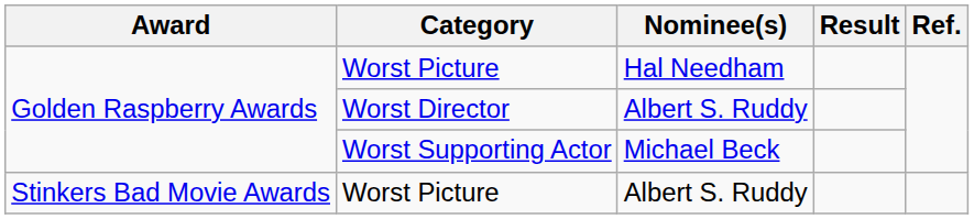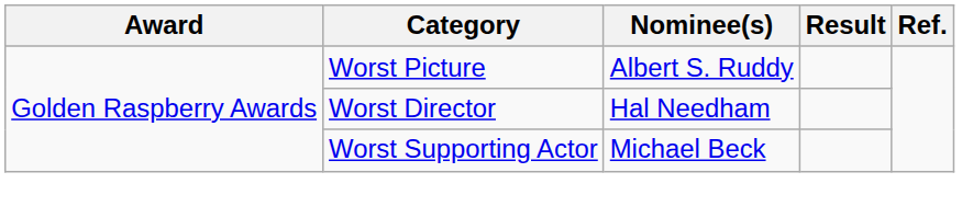Golden Raspberry Awards / Worst Picture | Nominee(s): Hal Needham -> Albert S. Ruddy
Worst Director | Nominee(s): Albert S. Ruddy -> Hal Needham
- row: Stinkers Bad Movie Awards | Worst Picture | Albert S. Ruddy
